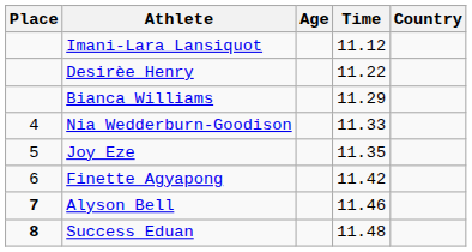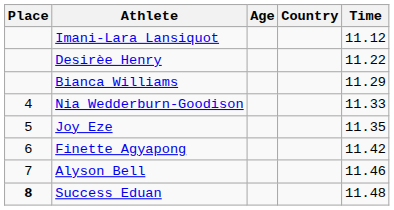columns swapped: Country <-> Time
Alyson Bell | Place: bold -> normal
